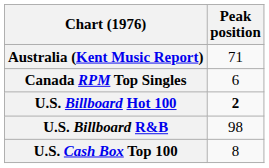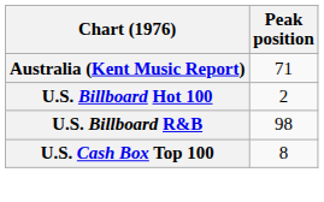- row: Canada RPM Top Singles | 6
U.S. Billboard Hot 100 | Peak position: bold -> normal
